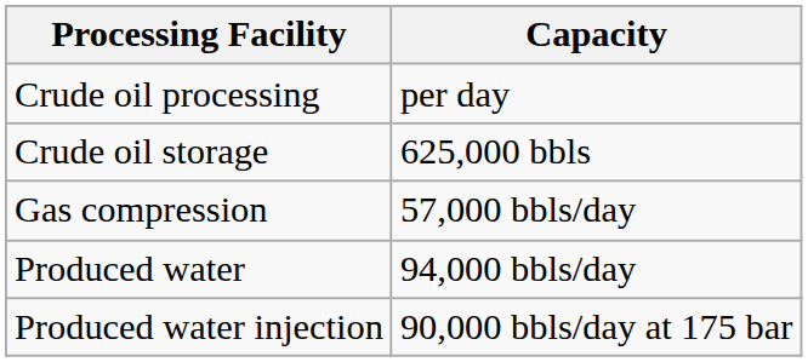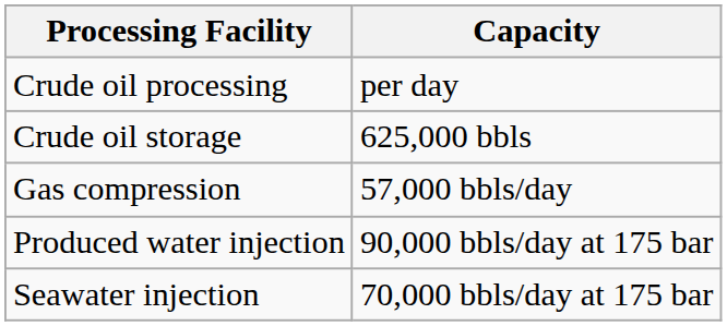- row: Produced water | 94,000 bbls/day
+ row: Seawater injection | 70,000 bbls/day at 175 bar
